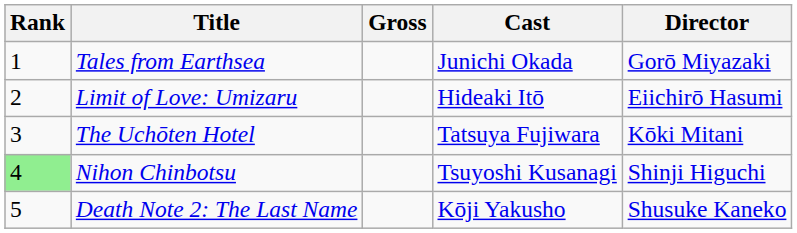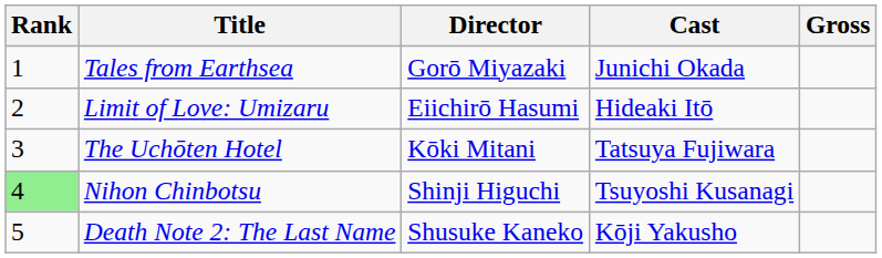columns swapped: Director <-> Gross
